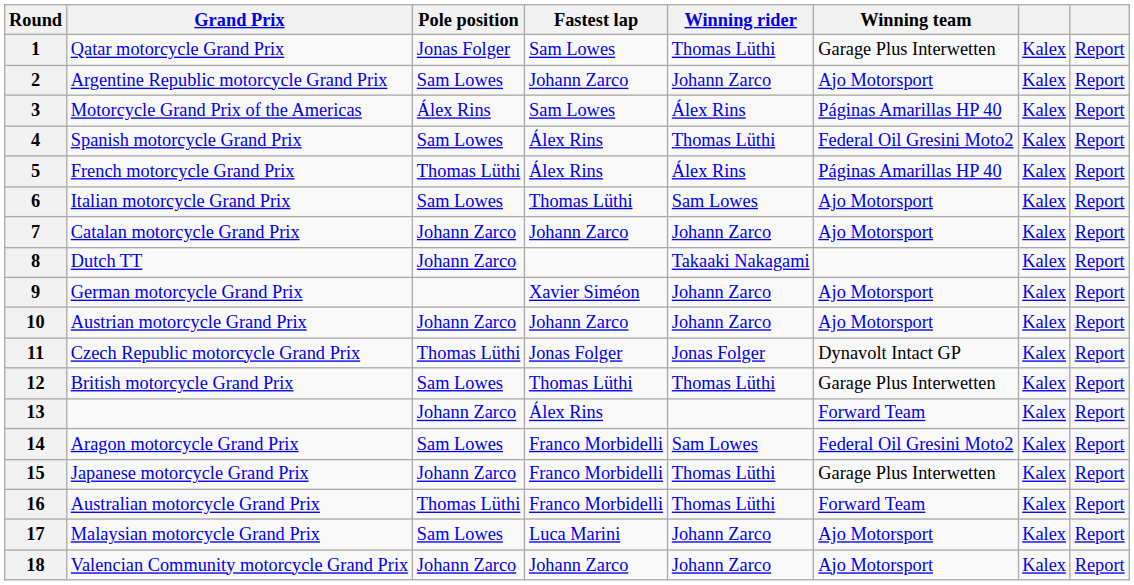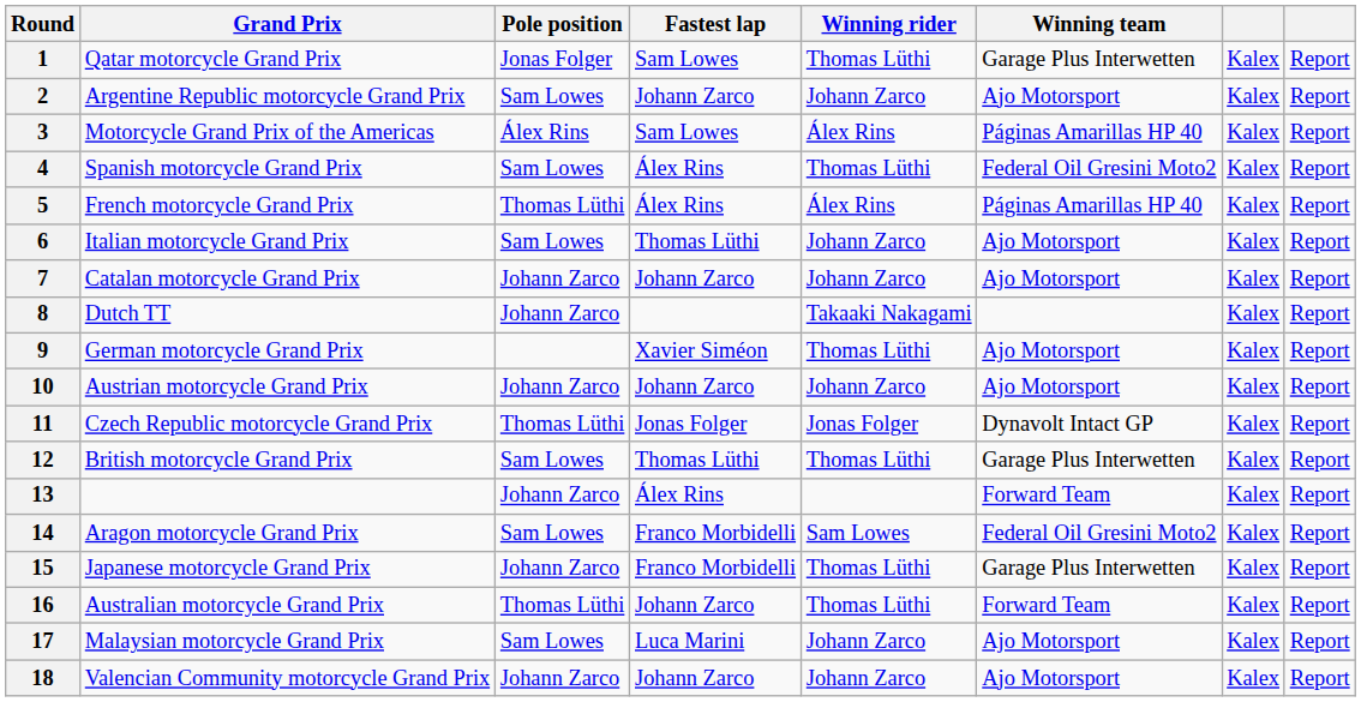6 | Winning rider: Sam Lowes -> Johann Zarco
9 | Winning rider: Johann Zarco -> Thomas Lüthi
16 | Fastest lap: Franco Morbidelli -> Johann Zarco
